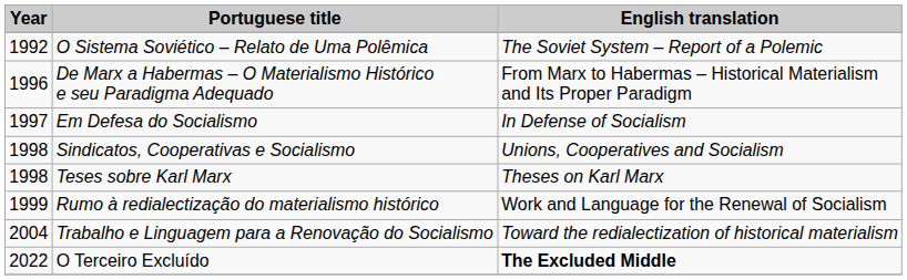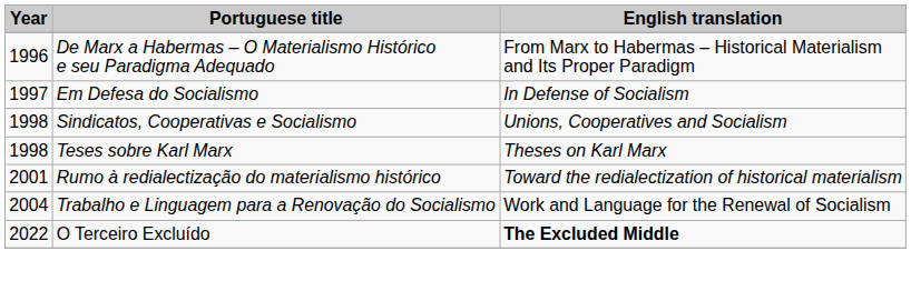- row: 1992 | O Sistema Soviético – Relato de Uma Polêmica | The Soviet System – Report of a Polemic
Rumo à redialectização do materialismo histórico | Year: 1999 -> 2001
Rumo à redialectização do materialismo histórico | English translation: Work and Language for the Renewal of Socialism -> Toward the redialectization of historical materialism
Trabalho e Linguagem para a Renovação do Socialismo | English translation: Toward the redialectization of historical materialism -> Work and Language for the Renewal of Socialism
